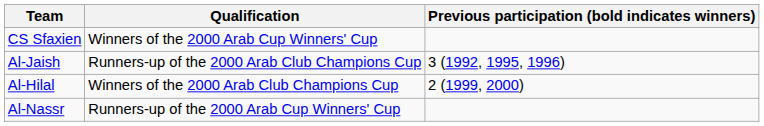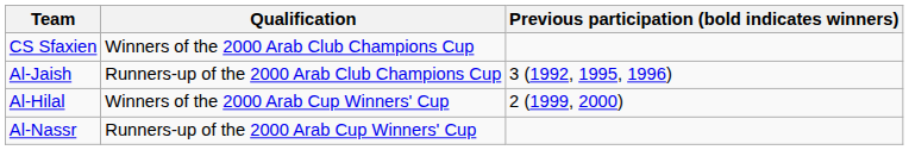CS Sfaxien | Qualification: Winners of the 2000 Arab Cup Winners' Cup -> Winners of the 2000 Arab Club Champions Cup
Al-Hilal | Qualification: Winners of the 2000 Arab Club Champions Cup -> Winners of the 2000 Arab Cup Winners' Cup
